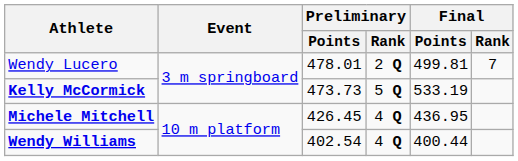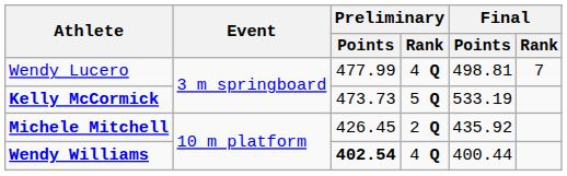Wendy Lucero | Preliminary / Points: 478.01 -> 477.99
Wendy Lucero | Preliminary / Rank: 2 Q -> 4 Q
Wendy Lucero | Final / Points: 499.81 -> 498.81
Michele Mitchell | Preliminary / Rank: 4 Q -> 2 Q
Michele Mitchell | Final / Points: 436.95 -> 435.92
Wendy Williams | Preliminary / Points: normal -> bold
